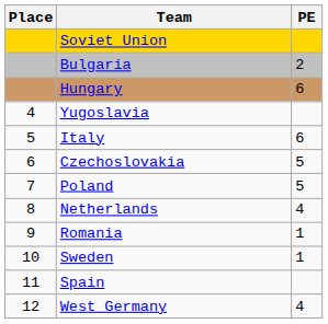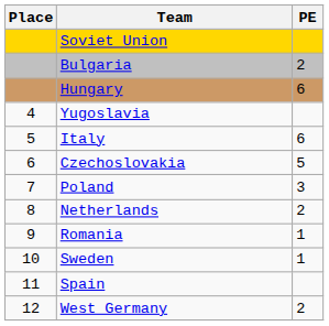Poland | PE: 5 -> 3
Netherlands | PE: 4 -> 2
West Germany | PE: 4 -> 2
